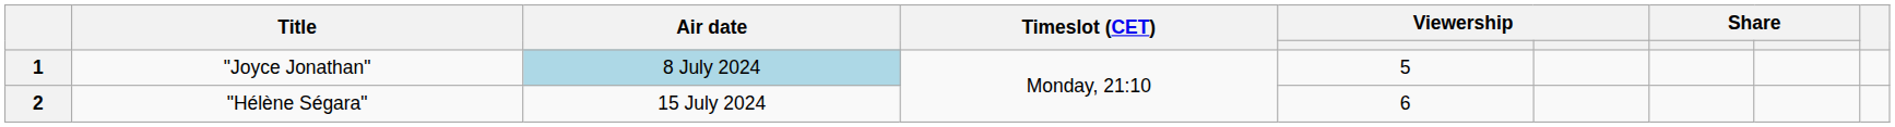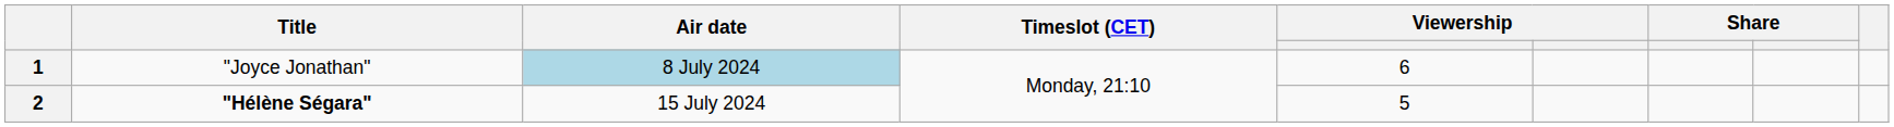1 | column 5: 5 -> 6
2 | Title: normal -> bold
2 | column 5: 6 -> 5
